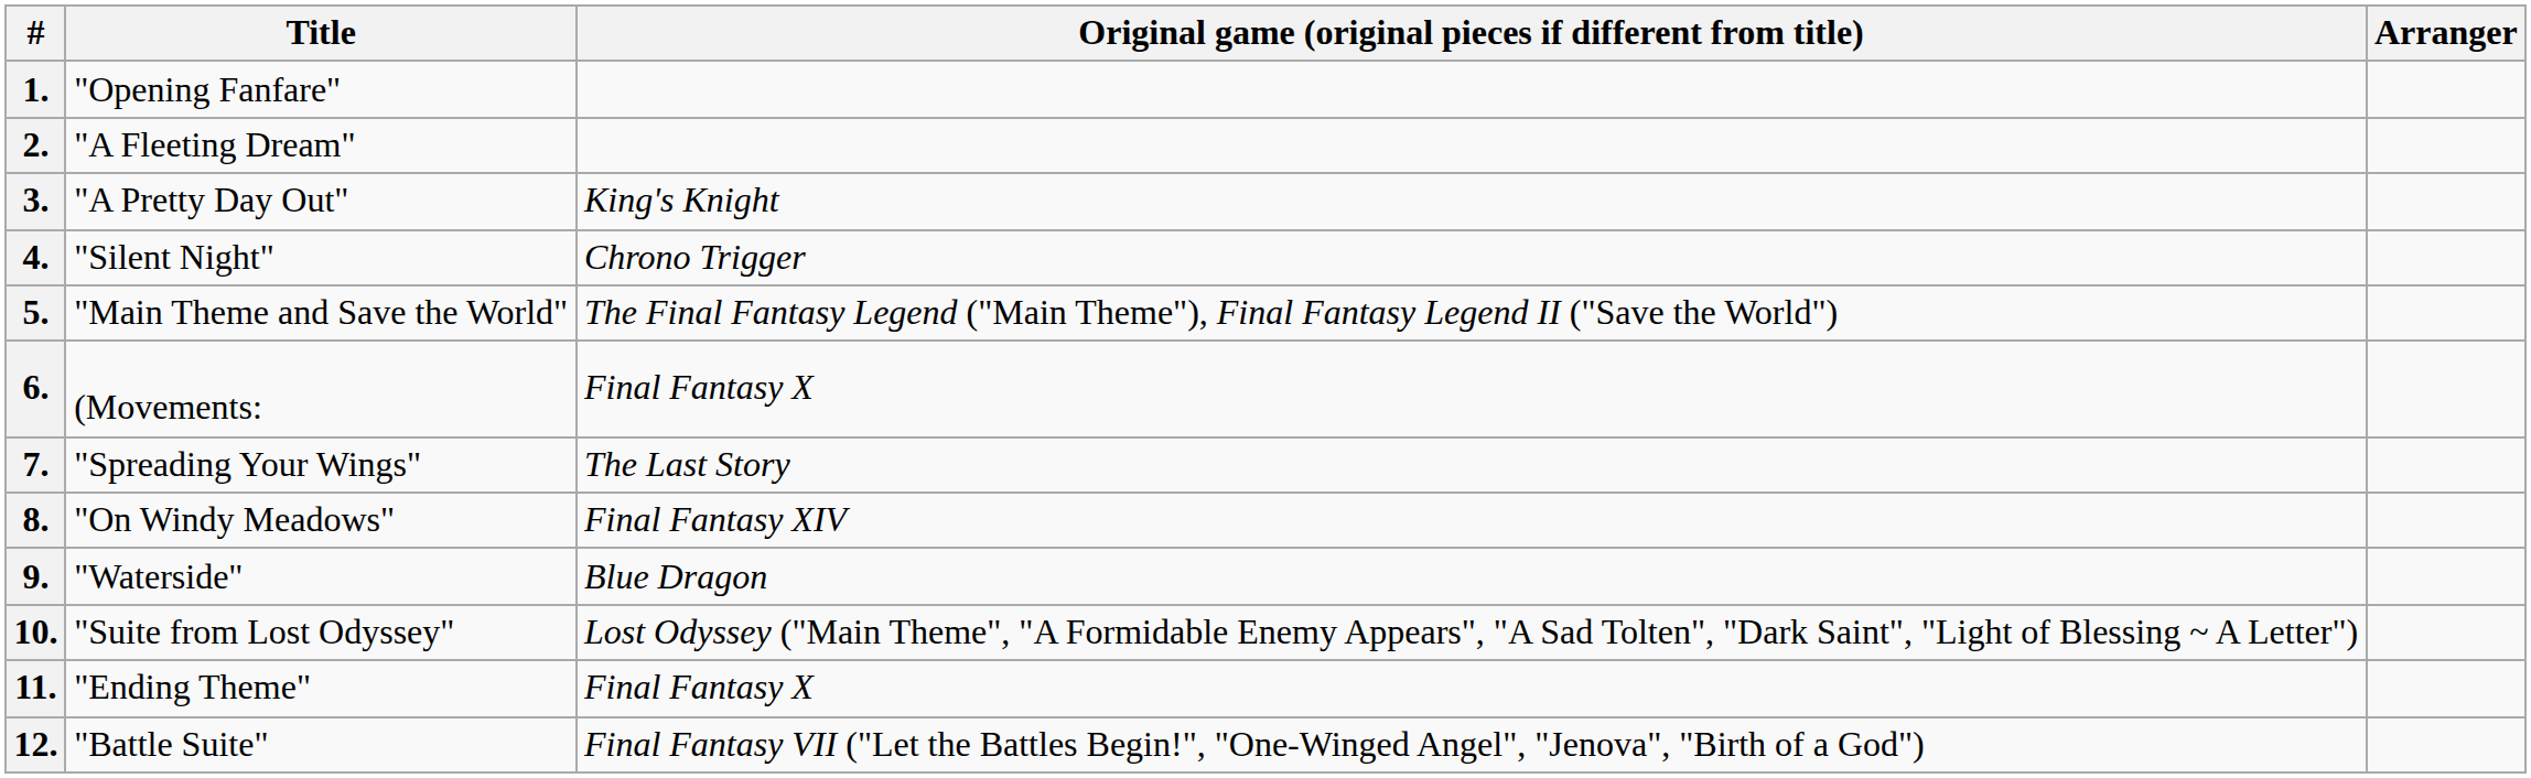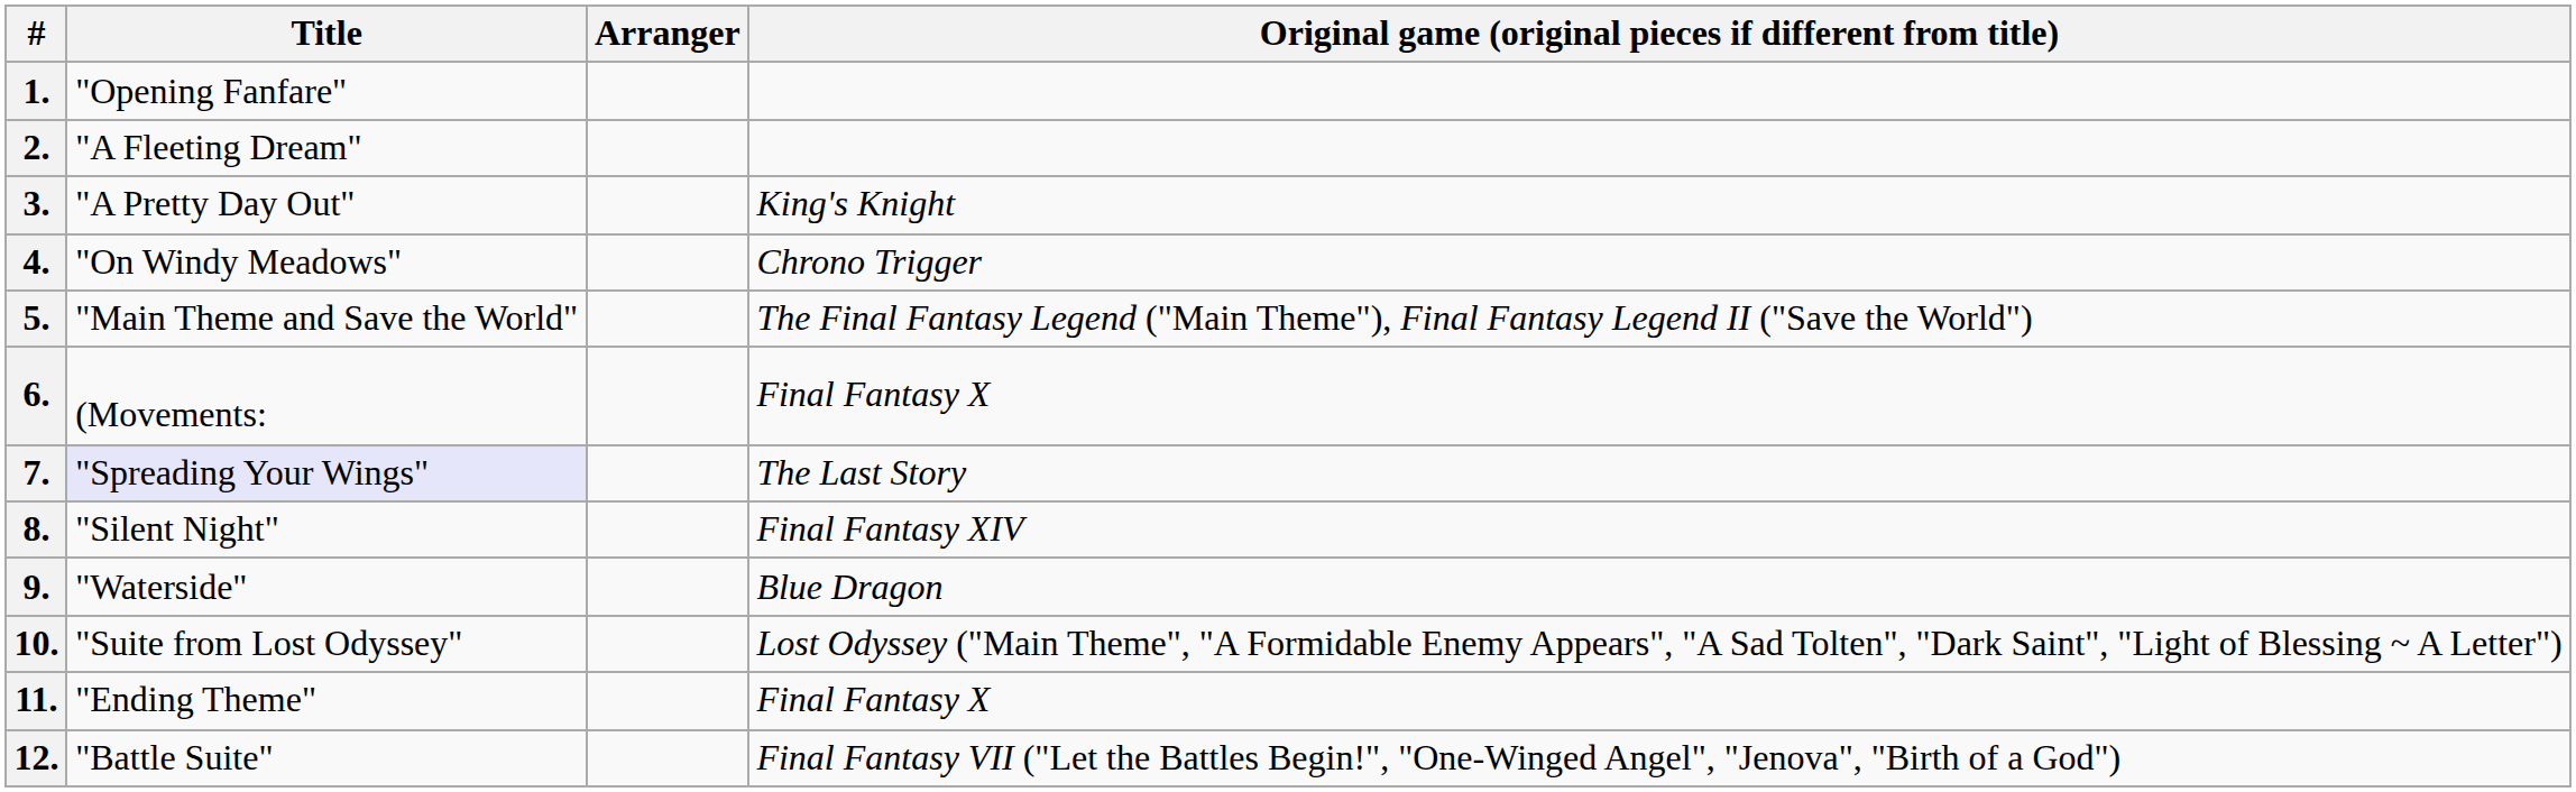columns swapped: Original game (original pieces if different from title) <-> Arranger
4. | Title: "Silent Night" -> "On Windy Meadows"
7. | Title: no background -> lavender background
8. | Title: "On Windy Meadows" -> "Silent Night"
